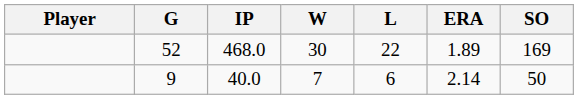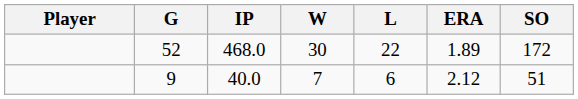52 | SO: 169 -> 172
9 | ERA: 2.14 -> 2.12
9 | SO: 50 -> 51
